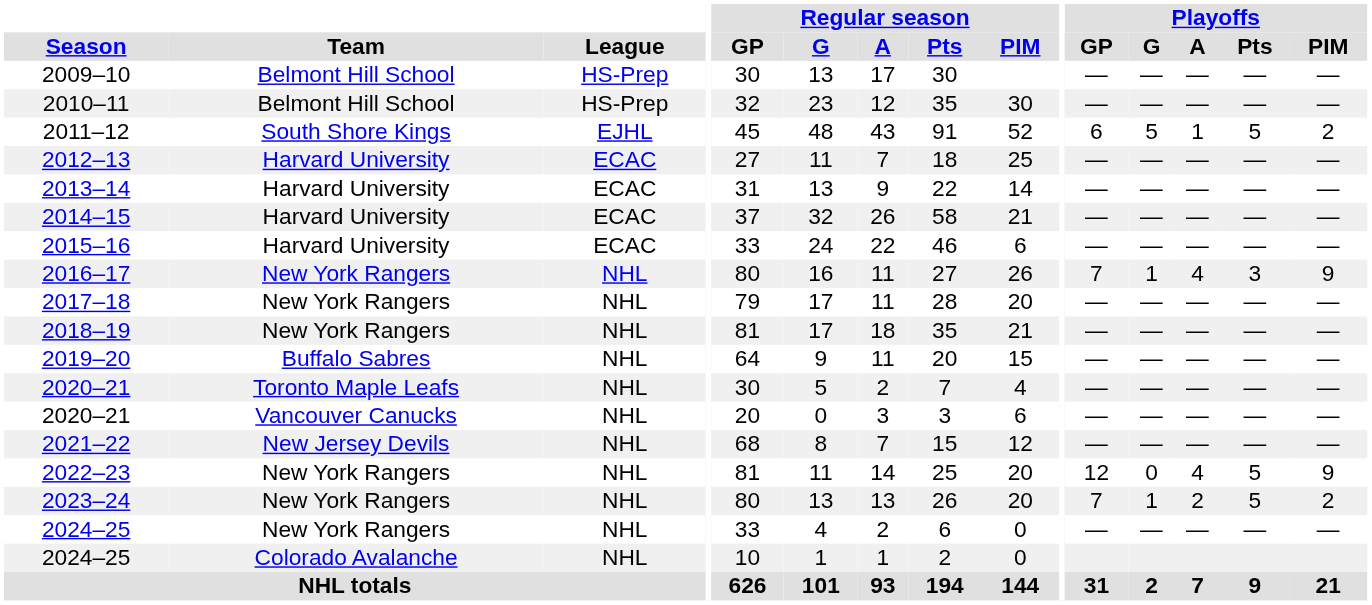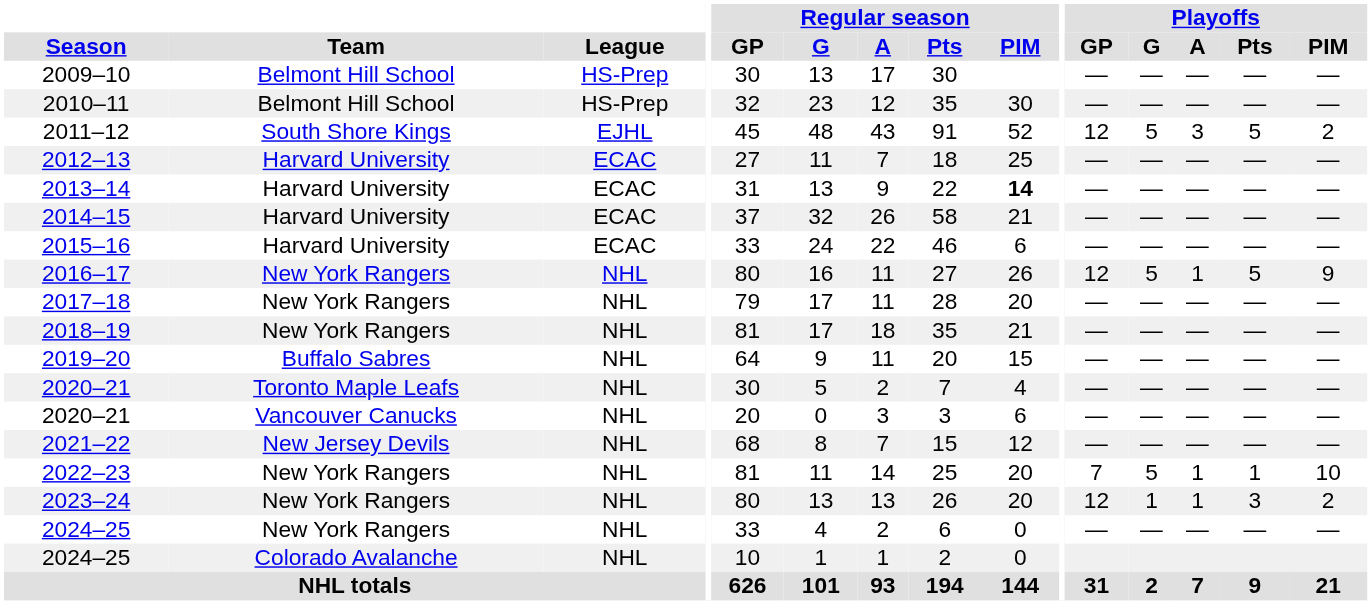2011–12 | Playoffs / GP: 6 -> 12
2011–12 | Playoffs / A: 1 -> 3
2013–14 | Regular season / PIM: normal -> bold
2016–17 | Playoffs / GP: 7 -> 12
2016–17 | Playoffs / G: 1 -> 5
2016–17 | Playoffs / A: 4 -> 1
2016–17 | Playoffs / Pts: 3 -> 5
2022–23 | Playoffs / GP: 12 -> 7
2022–23 | Playoffs / G: 0 -> 5
2022–23 | Playoffs / A: 4 -> 1
2022–23 | Playoffs / Pts: 5 -> 1
2022–23 | Playoffs / PIM: 9 -> 10
2023–24 | Playoffs / GP: 7 -> 12
2023–24 | Playoffs / A: 2 -> 1
2023–24 | Playoffs / Pts: 5 -> 3
